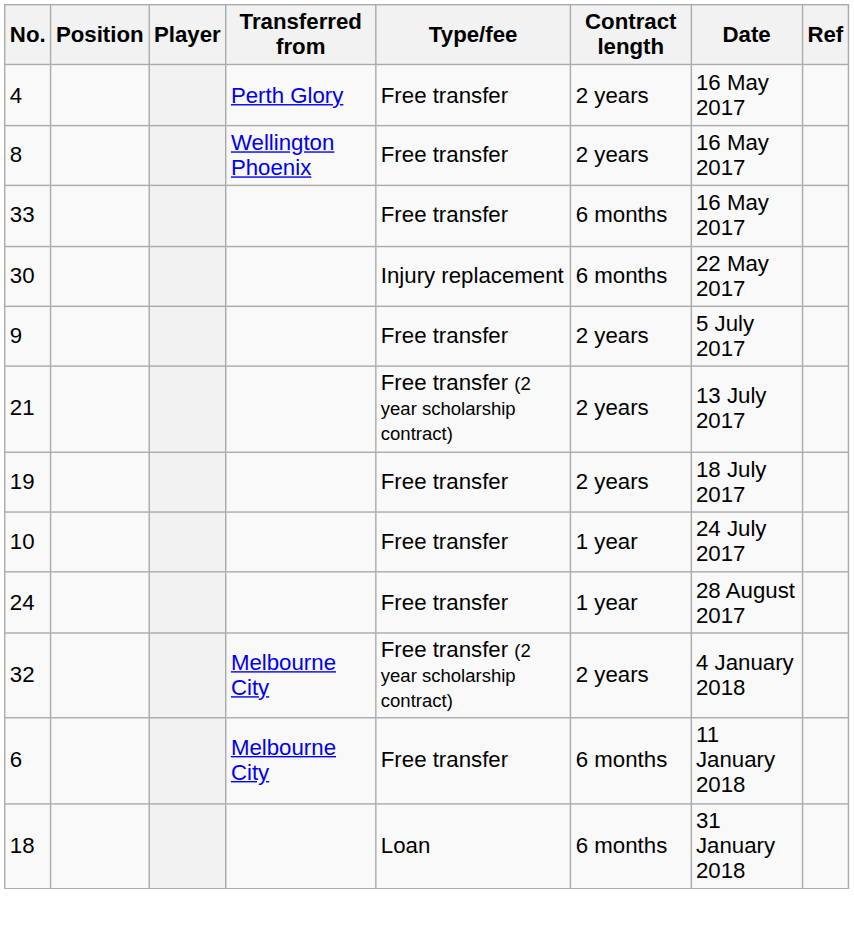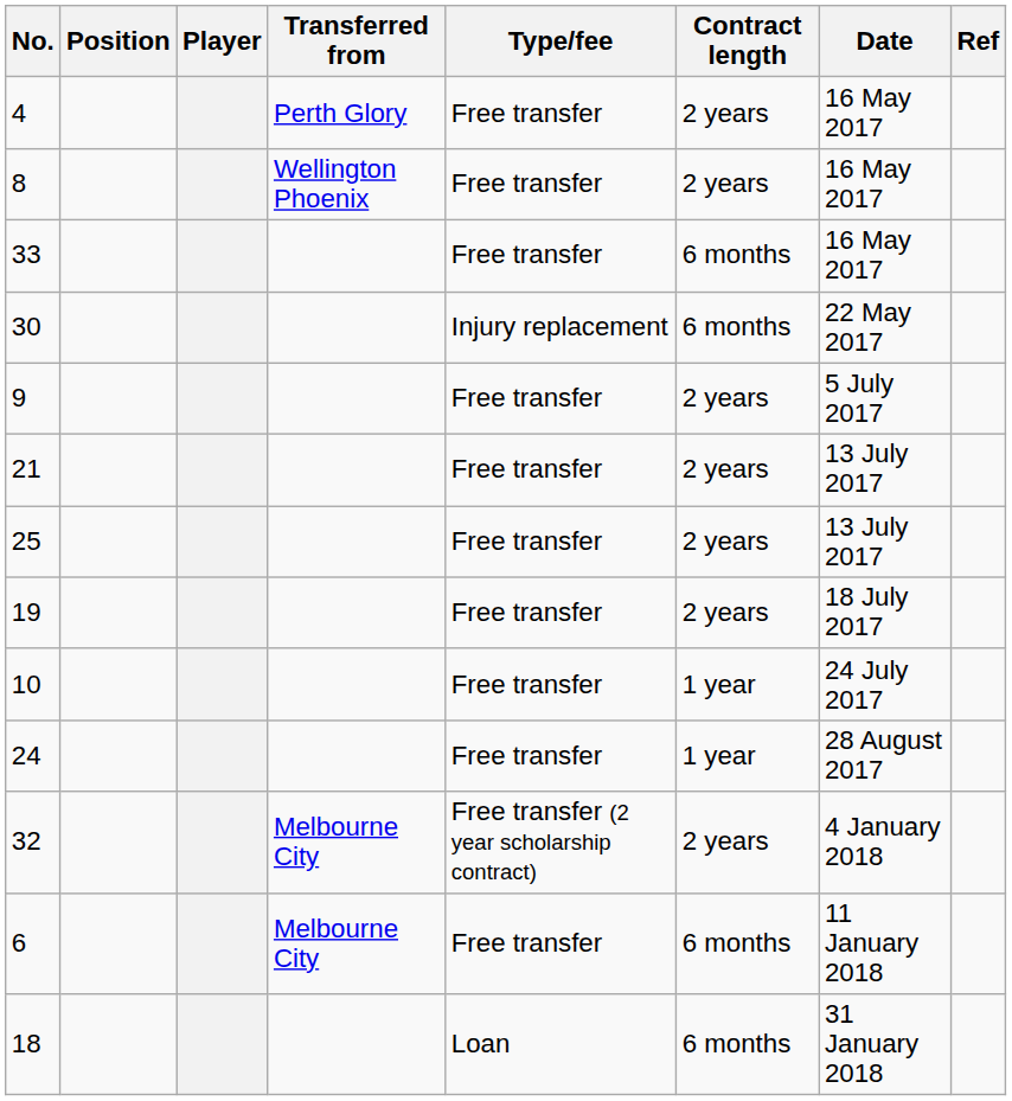21 | Type/fee: Free transfer (2 year scholarship contract) -> Free transfer
+ row: 25 | Free transfer | 2 years | 13 July 2017
